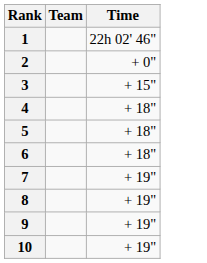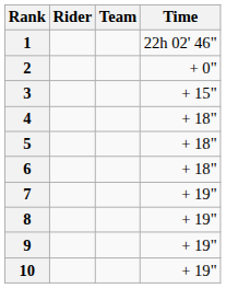+ column: Rider
